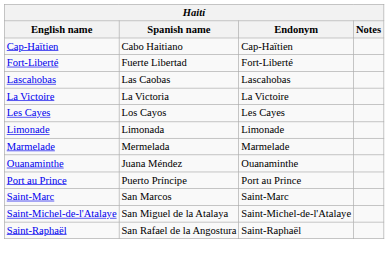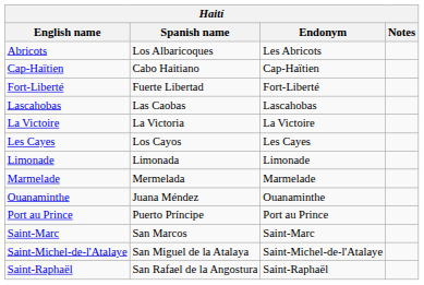+ row: Abricots | Los Albaricoques | Les Abricots
